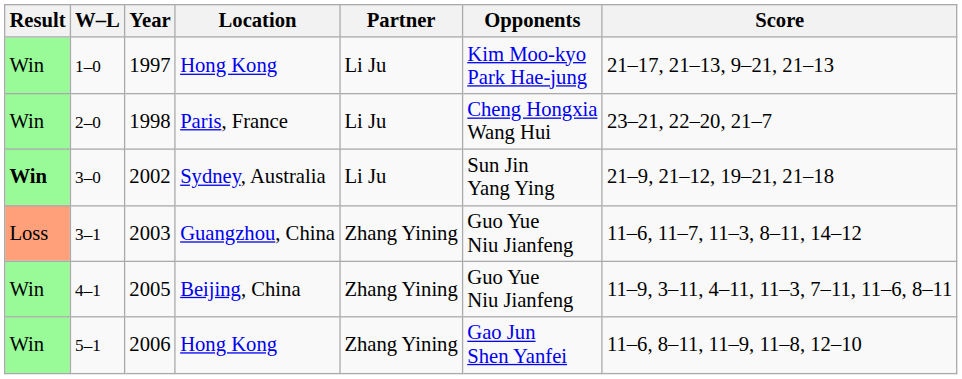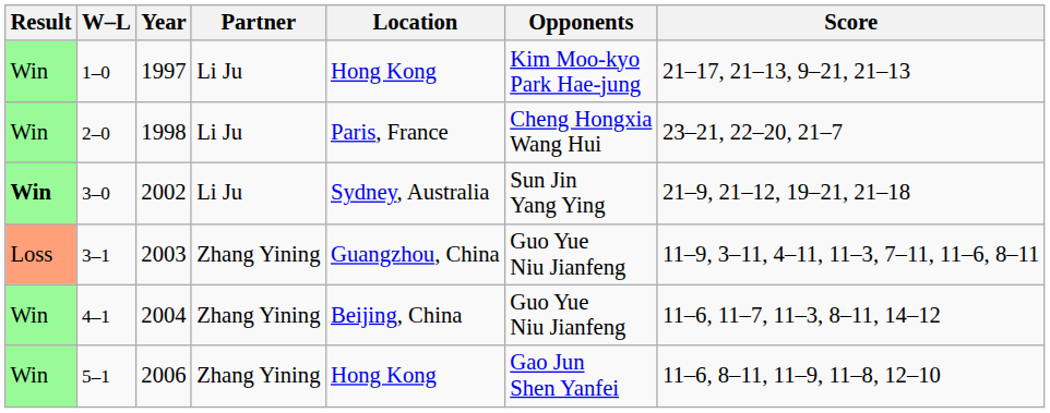columns swapped: Location <-> Partner
3–1 | Score: 11–6, 11–7, 11–3, 8–11, 14–12 -> 11–9, 3–11, 4–11, 11–3, 7–11, 11–6, 8–11
4–1 | Year: 2005 -> 2004
4–1 | Score: 11–9, 3–11, 4–11, 11–3, 7–11, 11–6, 8–11 -> 11–6, 11–7, 11–3, 8–11, 14–12
